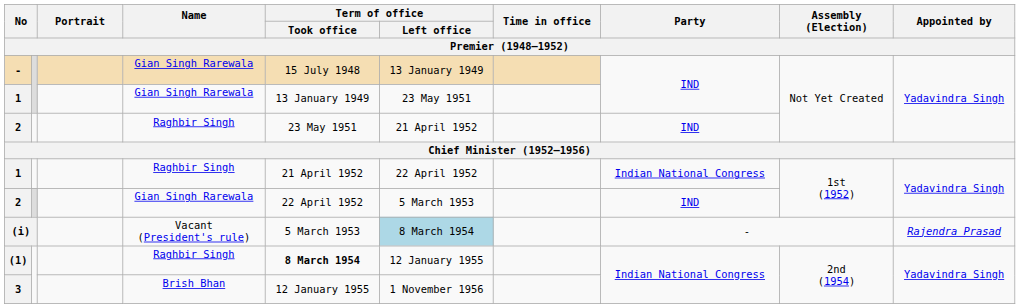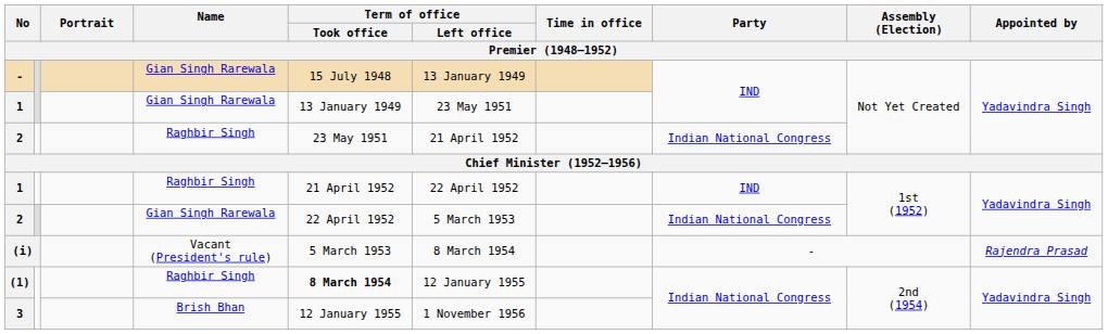2 / Raghbir Singh | Party: IND -> Indian National Congress
1 / Raghbir Singh | Party: Indian National Congress -> IND
2 / Gian Singh Rarewala | Party: IND -> Indian National Congress
(i) | Term of office / Left office: lightblue background -> no background
